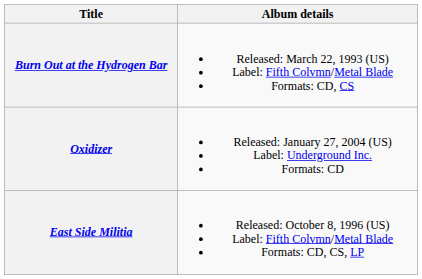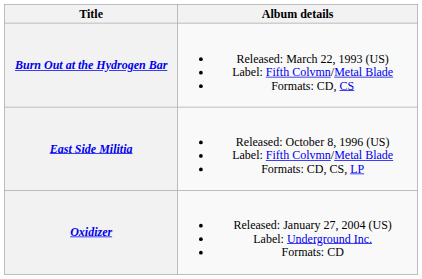rows swapped: East Side Militia <-> Oxidizer
